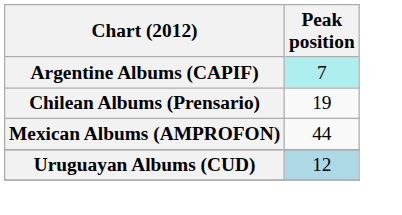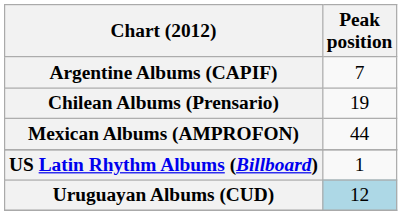Argentine Albums (CAPIF) | Peak position: paleturquoise background -> no background
+ row: US Latin Rhythm Albums (Billboard) | 1
